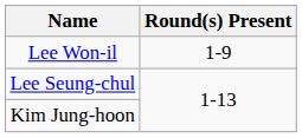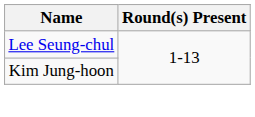- row: Lee Won-il | 1-9
